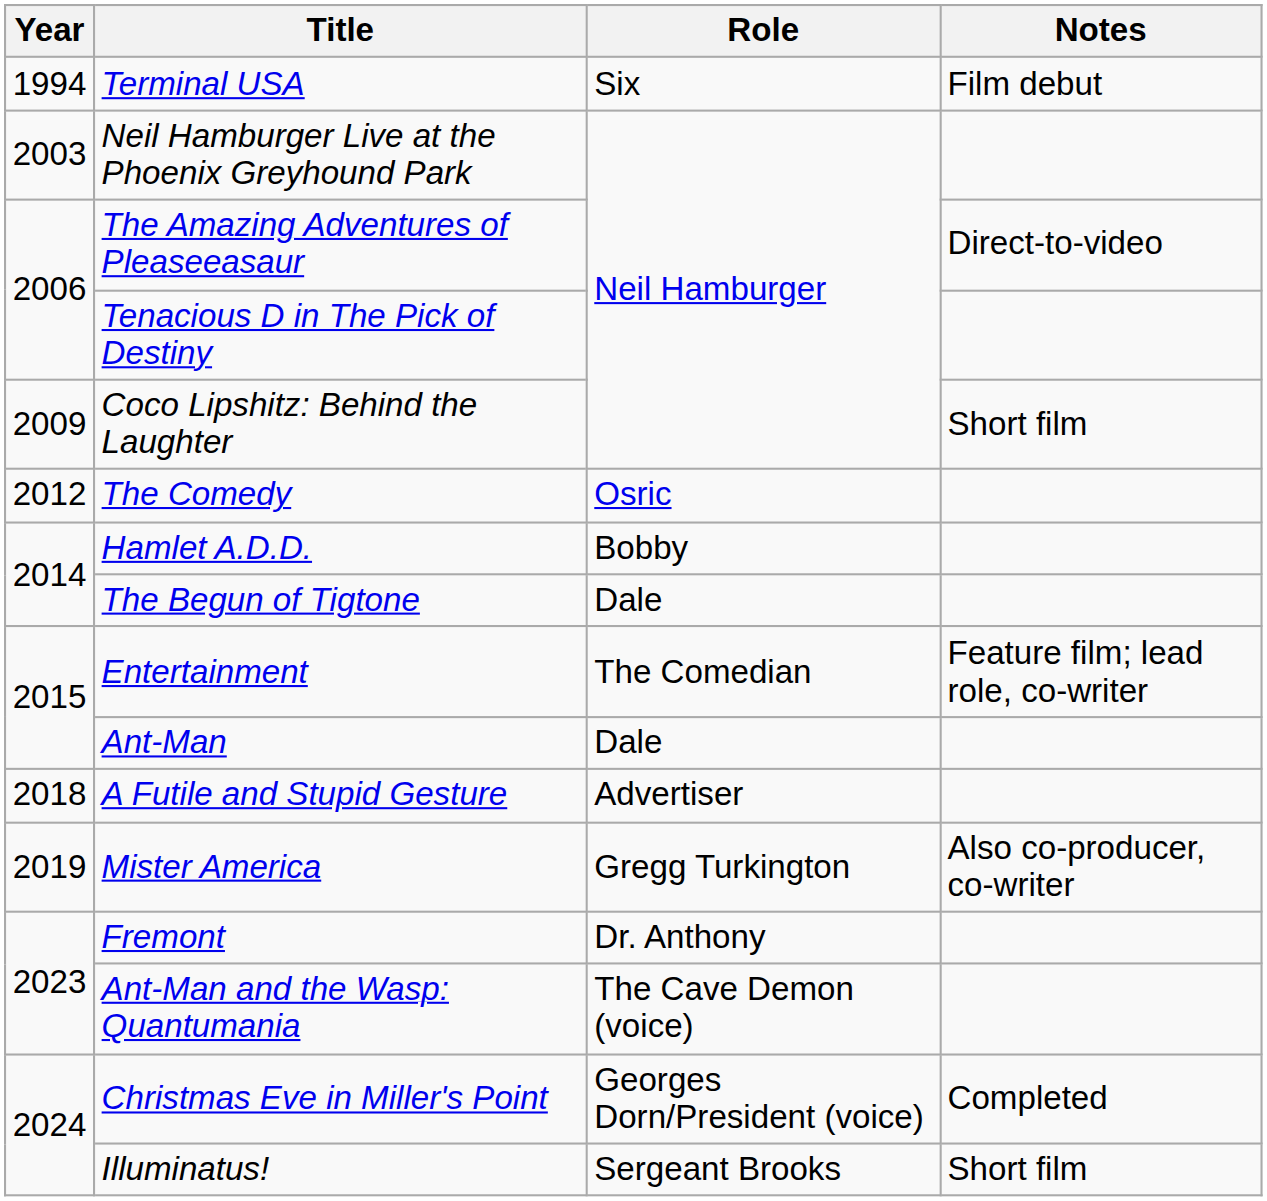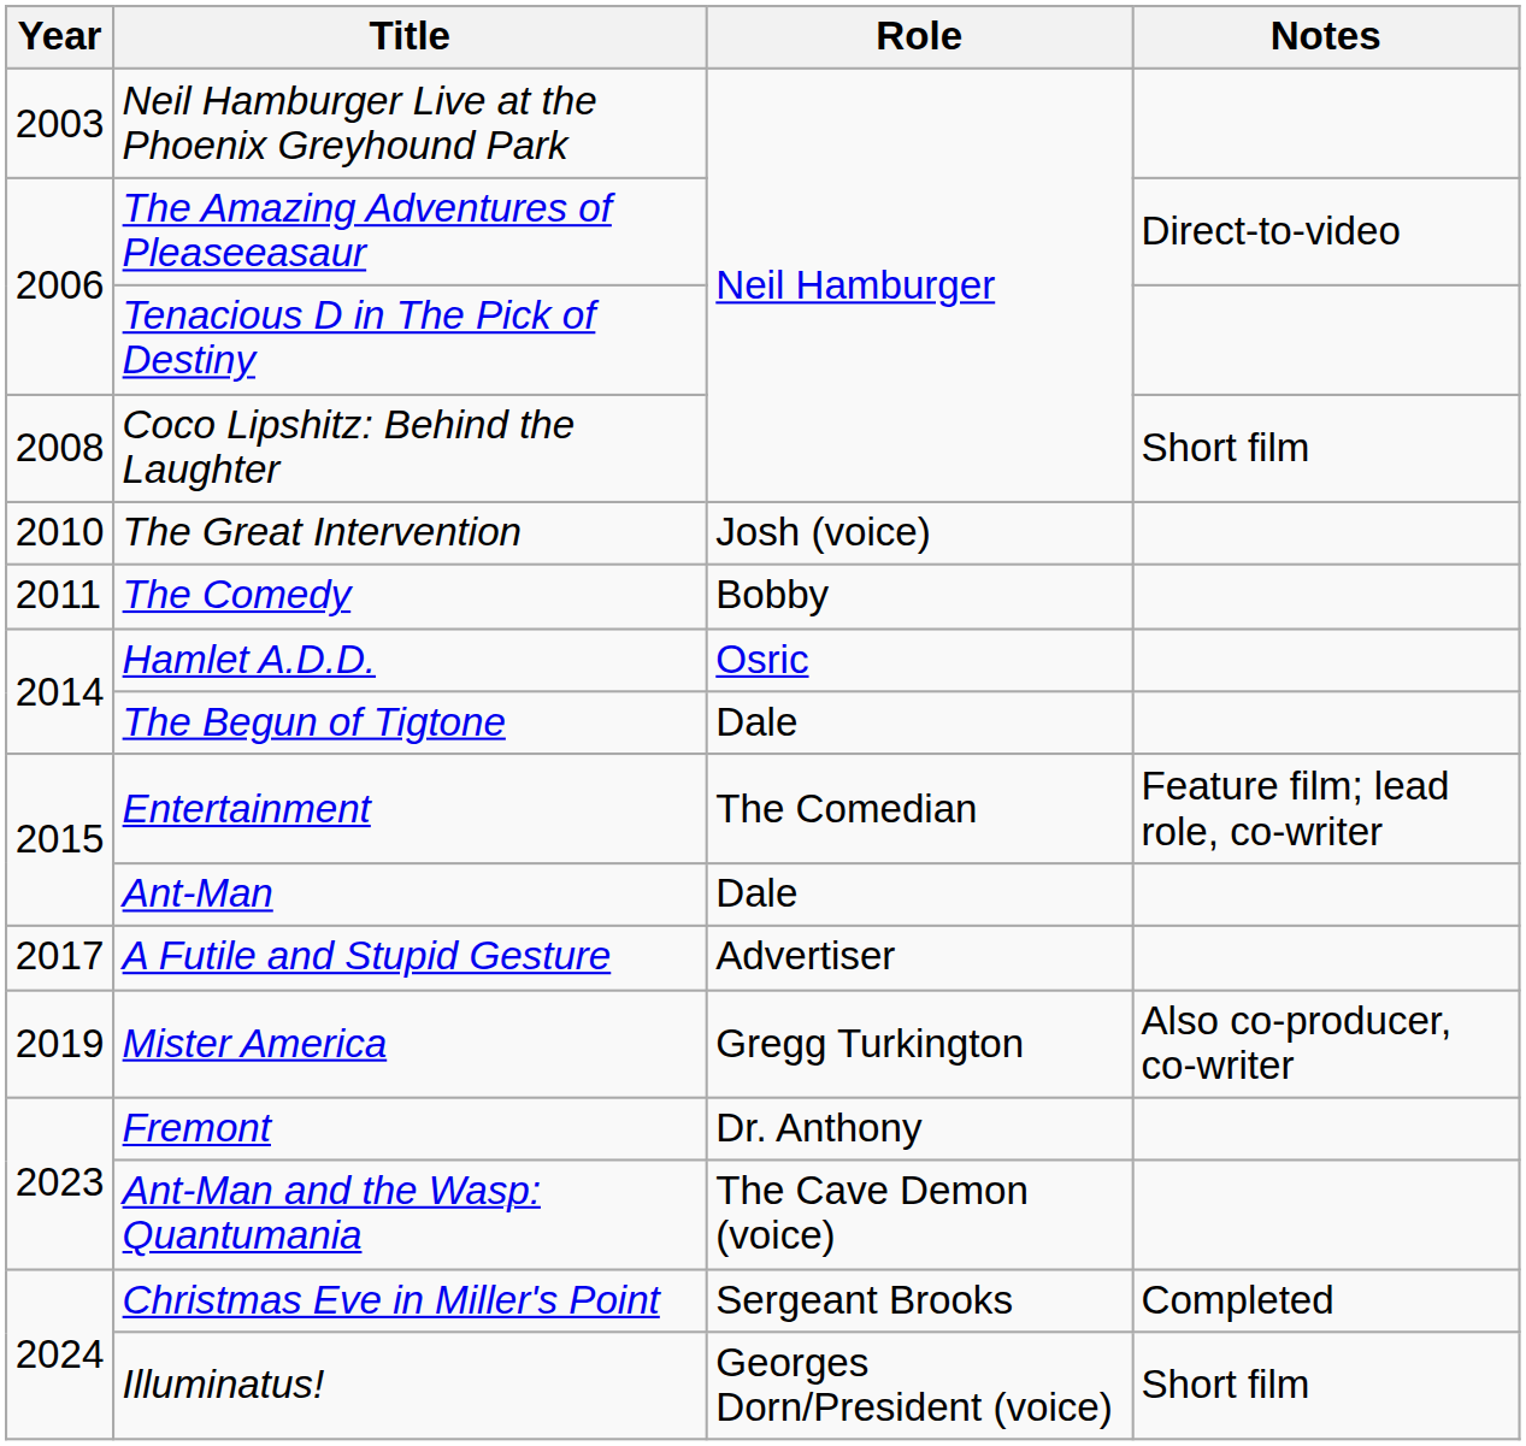- row: 1994 | Terminal USA | Six | Film debut
Coco Lipshitz: Behind the Laughter | Year: 2009 -> 2008
+ row: 2010 | The Great Intervention | Josh (voice)
The Comedy | Year: 2012 -> 2011
The Comedy | Role: Osric -> Bobby
Hamlet A.D.D. | Role: Bobby -> Osric
A Futile and Stupid Gesture | Year: 2018 -> 2017
Christmas Eve in Miller's Point | Role: Georges Dorn/President (voice) -> Sergeant Brooks
Illuminatus! | Role: Sergeant Brooks -> Georges Dorn/President (voice)
